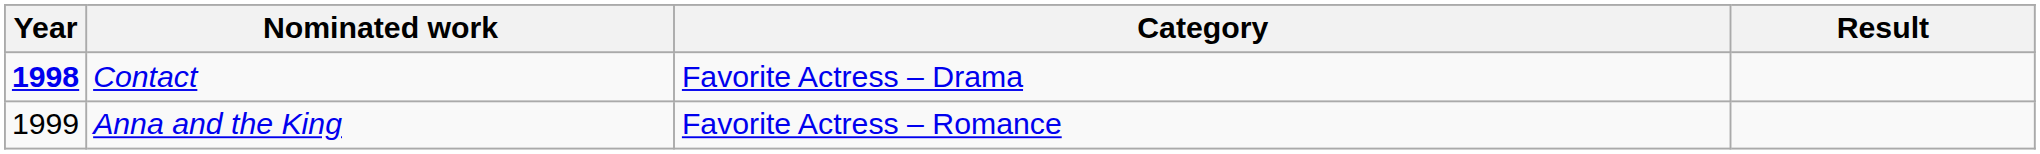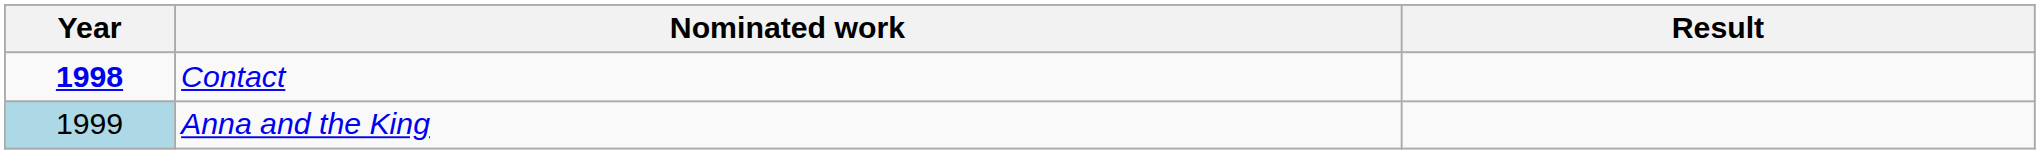- column: Category | Favorite Actress – Drama | Favorite Actress – Romance
Anna and the King | Year: no background -> lightblue background
